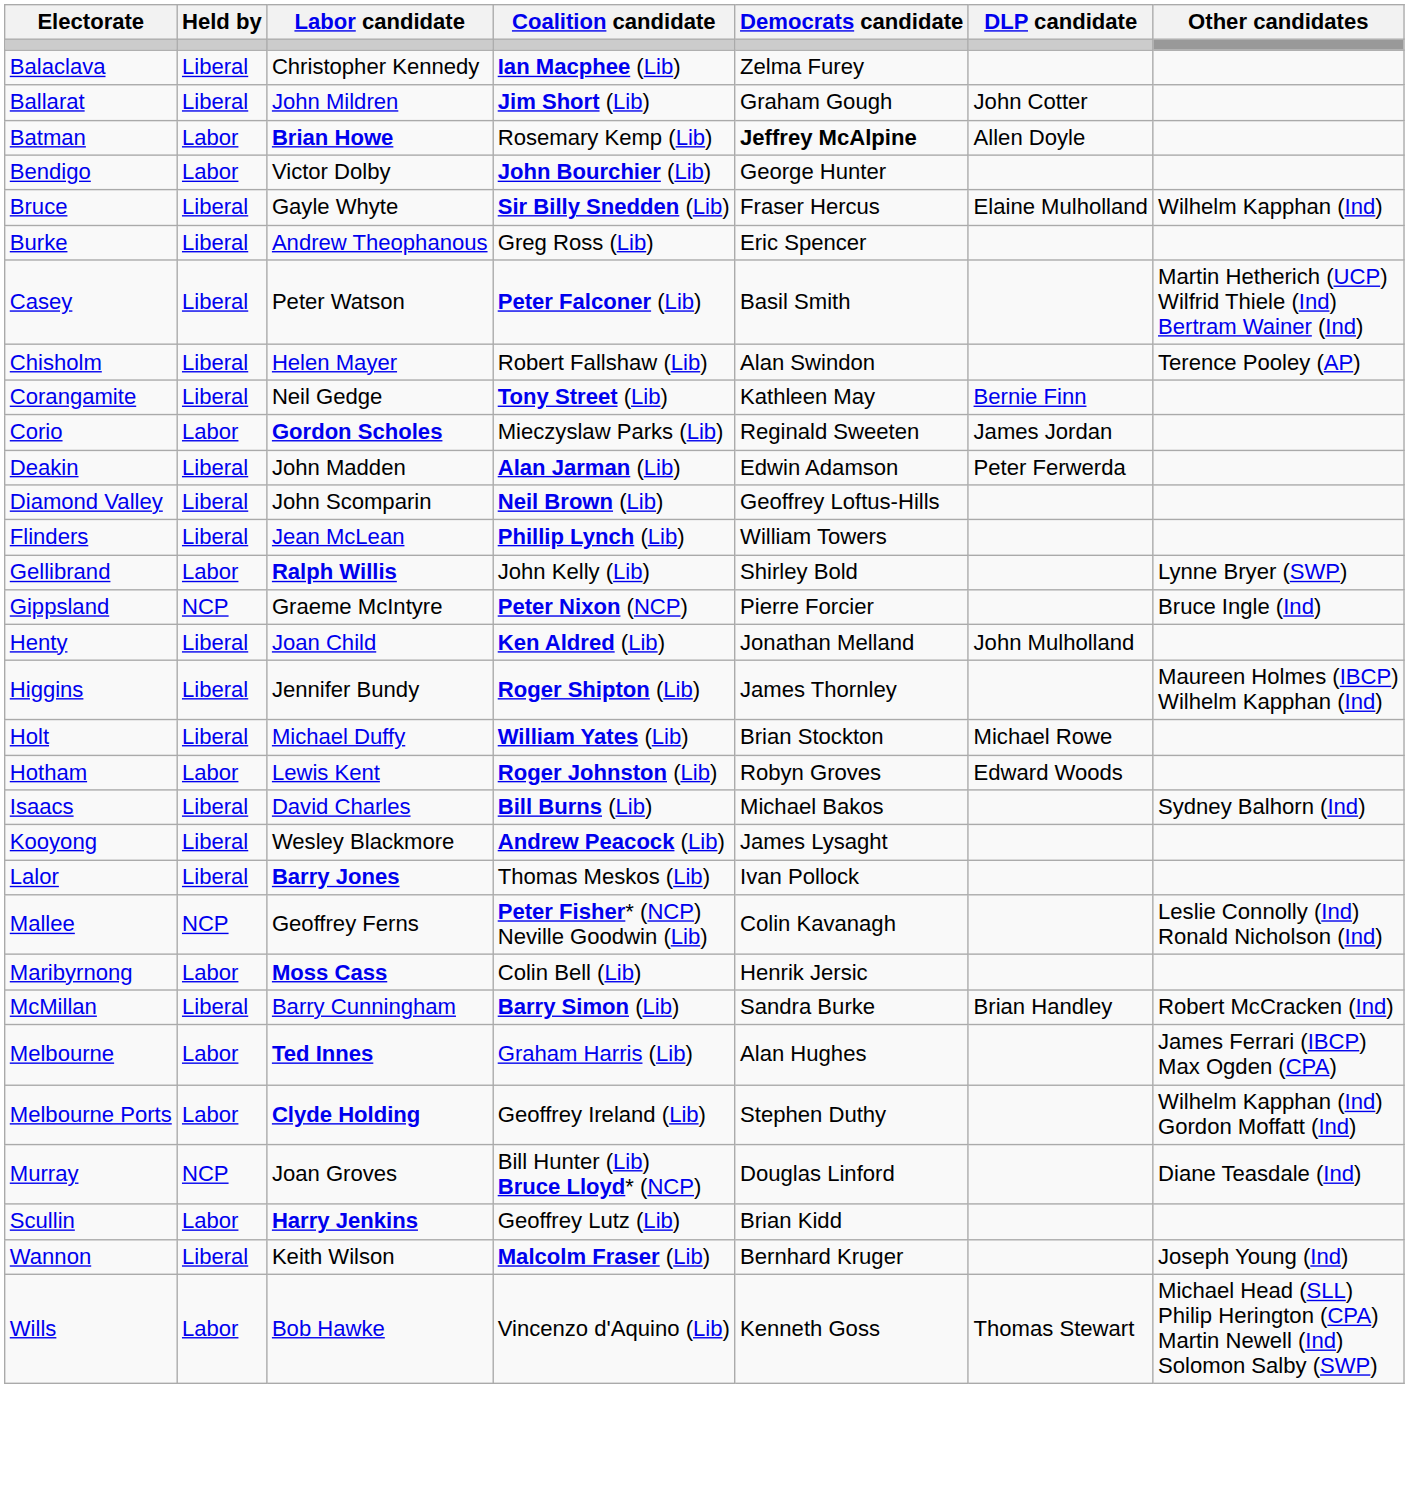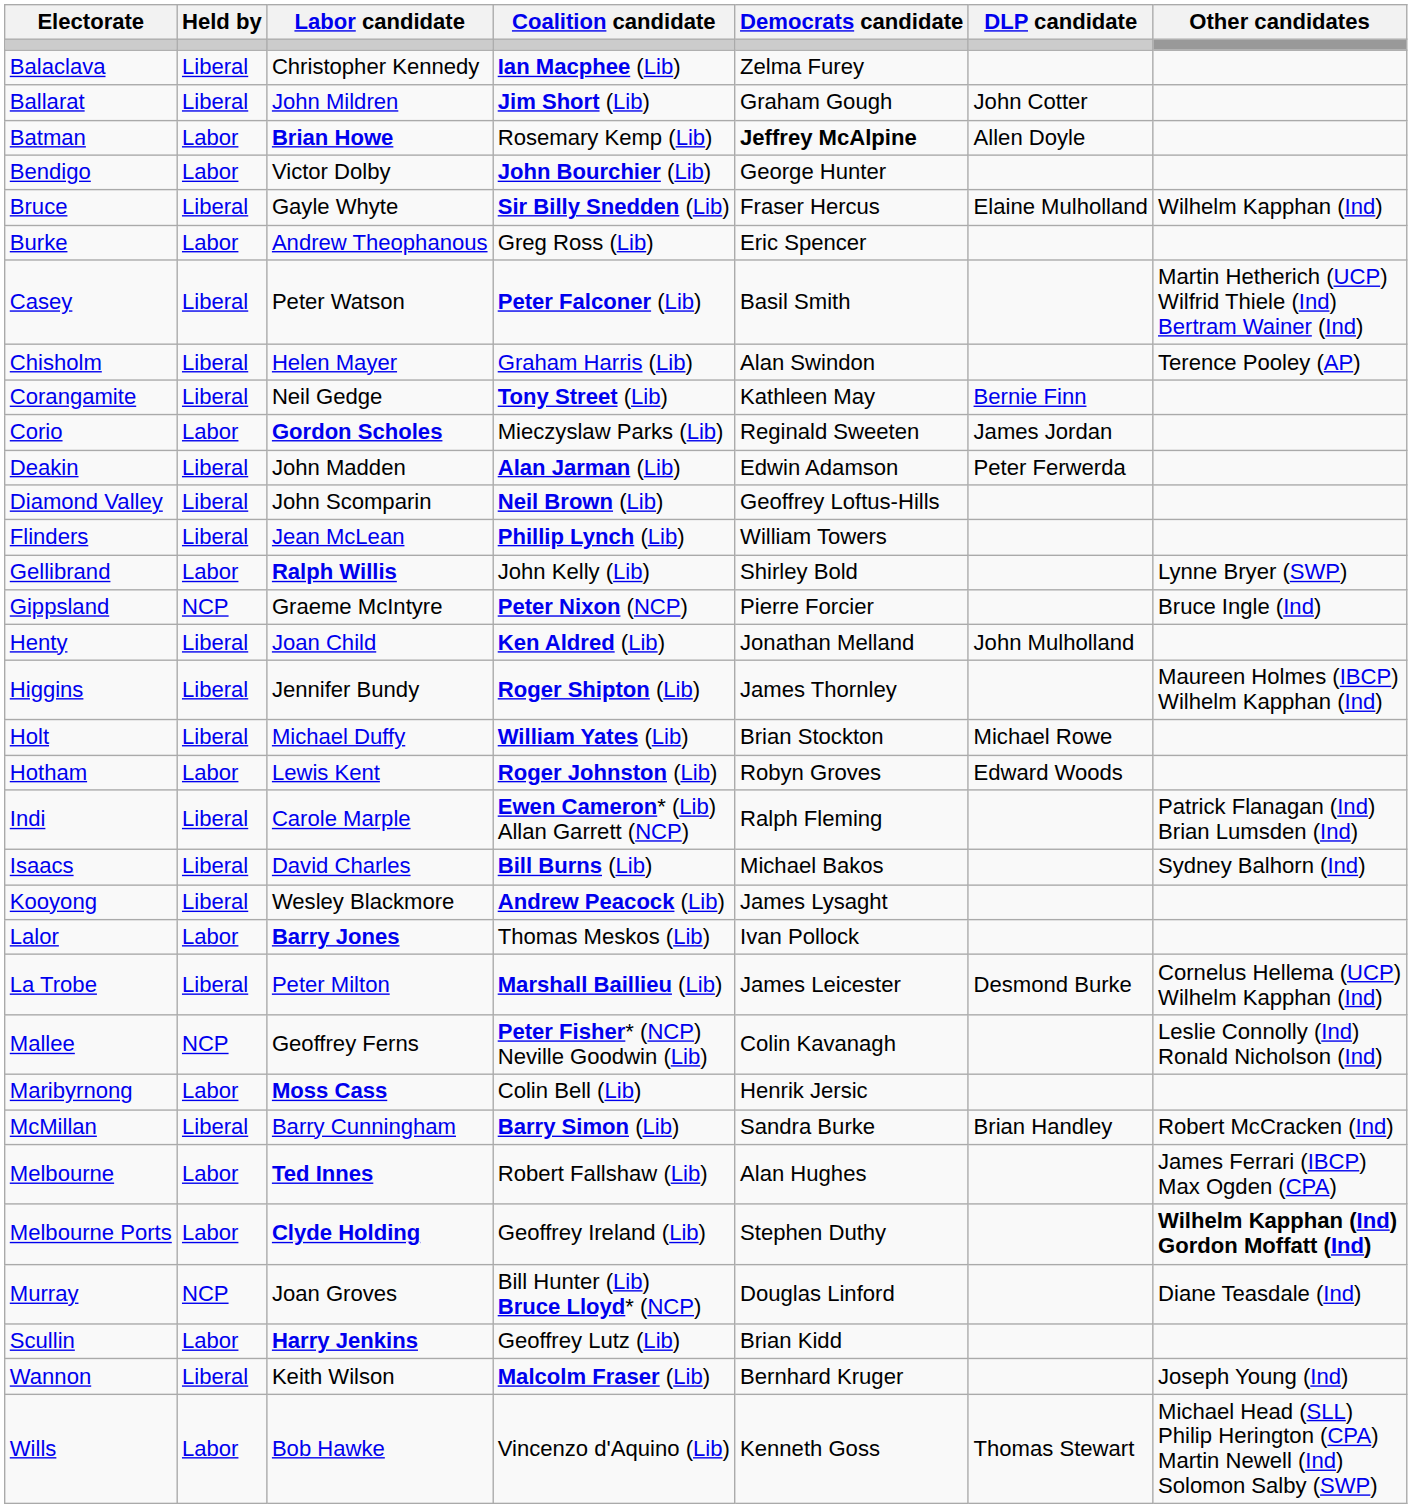Burke | Held by: Liberal -> Labor
Chisholm | Coalition candidate: Robert Fallshaw (Lib) -> Graham Harris (Lib)
+ row: Indi | Liberal | Carole Marple | Ewen Cameron* (Lib) Allan Garrett (NCP) | Ralph Fleming | Patrick Flanagan (Ind) Brian Lumsden (Ind)
Lalor | Held by: Liberal -> Labor
+ row: La Trobe | Liberal | Peter Milton | Marshall Baillieu (Lib) | James Leicester | Desmond Burke | Cornelus Hellema (UCP) Wilhelm Kapphan (Ind)
Melbourne | Coalition candidate: Graham Harris (Lib) -> Robert Fallshaw (Lib)
Melbourne Ports | Other candidates: normal -> bold
